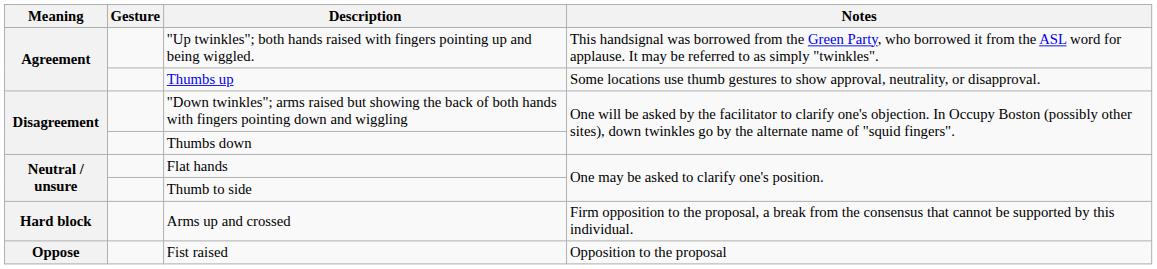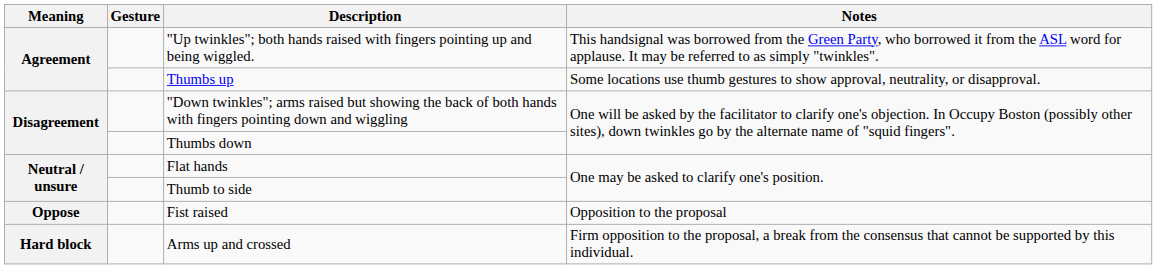rows swapped: Fist raised <-> Arms up and crossed
